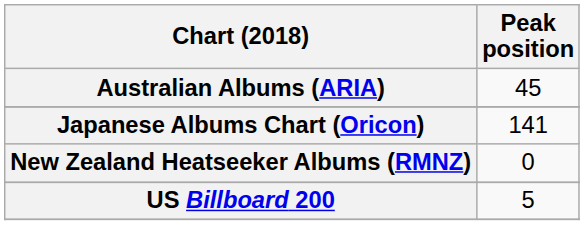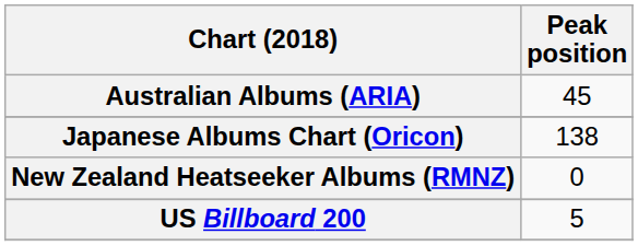Japanese Albums Chart (Oricon) | Peak position: 141 -> 138
